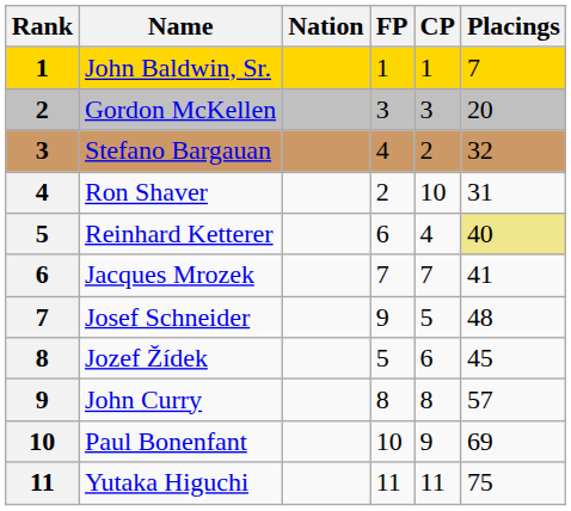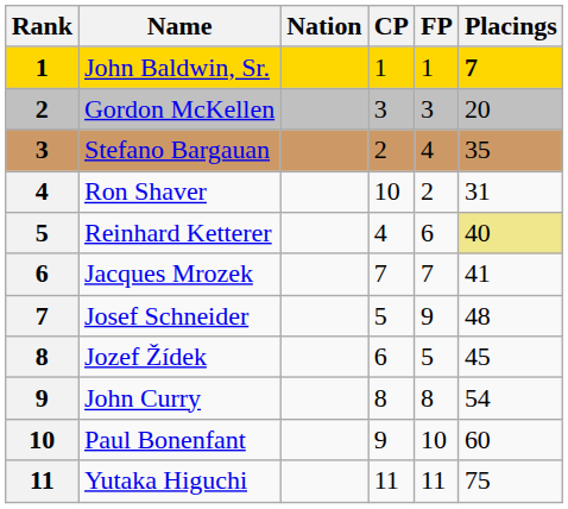columns swapped: CP <-> FP
John Baldwin, Sr. | Placings: normal -> bold
Stefano Bargauan | Placings: 32 -> 35
John Curry | Placings: 57 -> 54
Paul Bonenfant | Placings: 69 -> 60
